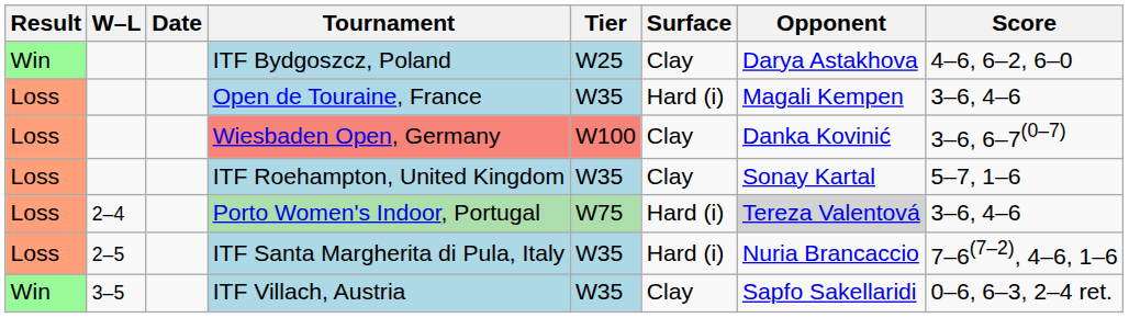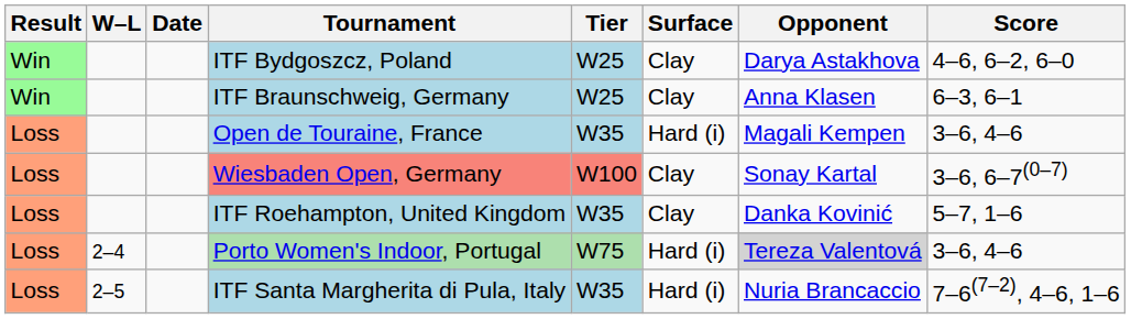+ row: Win | ITF Braunschweig, Germany | W25 | Clay | Anna Klasen | 6–3, 6–1
Wiesbaden Open, Germany | Opponent: Danka Kovinić -> Sonay Kartal
ITF Roehampton, United Kingdom | Opponent: Sonay Kartal -> Danka Kovinić
- row: Win | 3–5 | ITF Villach, Austria | W35 | Clay | Sapfo Sakellaridi | 0–6, 6–3, 2–4 ret.
